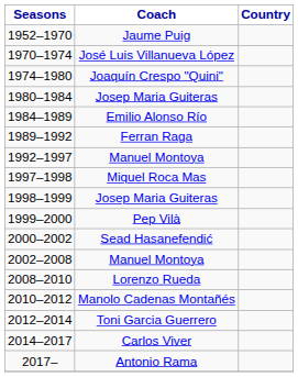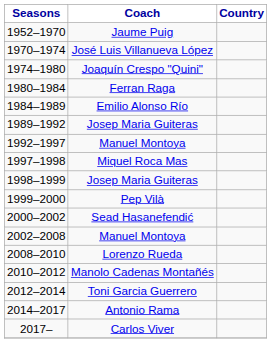1980–1984 | Coach: Josep Maria Guiteras -> Ferran Raga
1989–1992 | Coach: Ferran Raga -> Josep Maria Guiteras
2014–2017 | Coach: Carlos Viver -> Antonio Rama
2017– | Coach: Antonio Rama -> Carlos Viver
